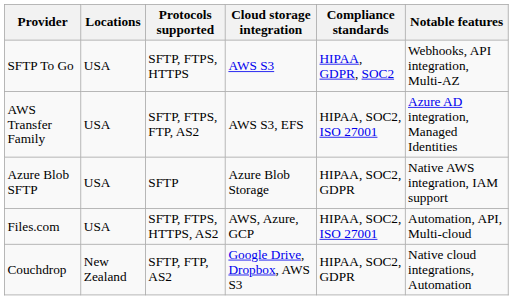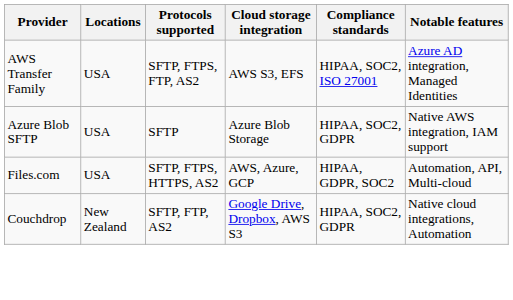- row: SFTP To Go | USA | SFTP, FTPS, HTTPS | AWS S3 | HIPAA, GDPR, SOC2 | Webhooks, API integration, Multi-AZ
Files.com | Compliance standards: HIPAA, SOC2, ISO 27001 -> HIPAA, GDPR, SOC2
